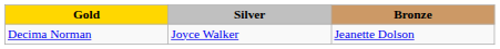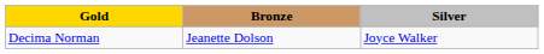columns swapped: Silver <-> Bronze
